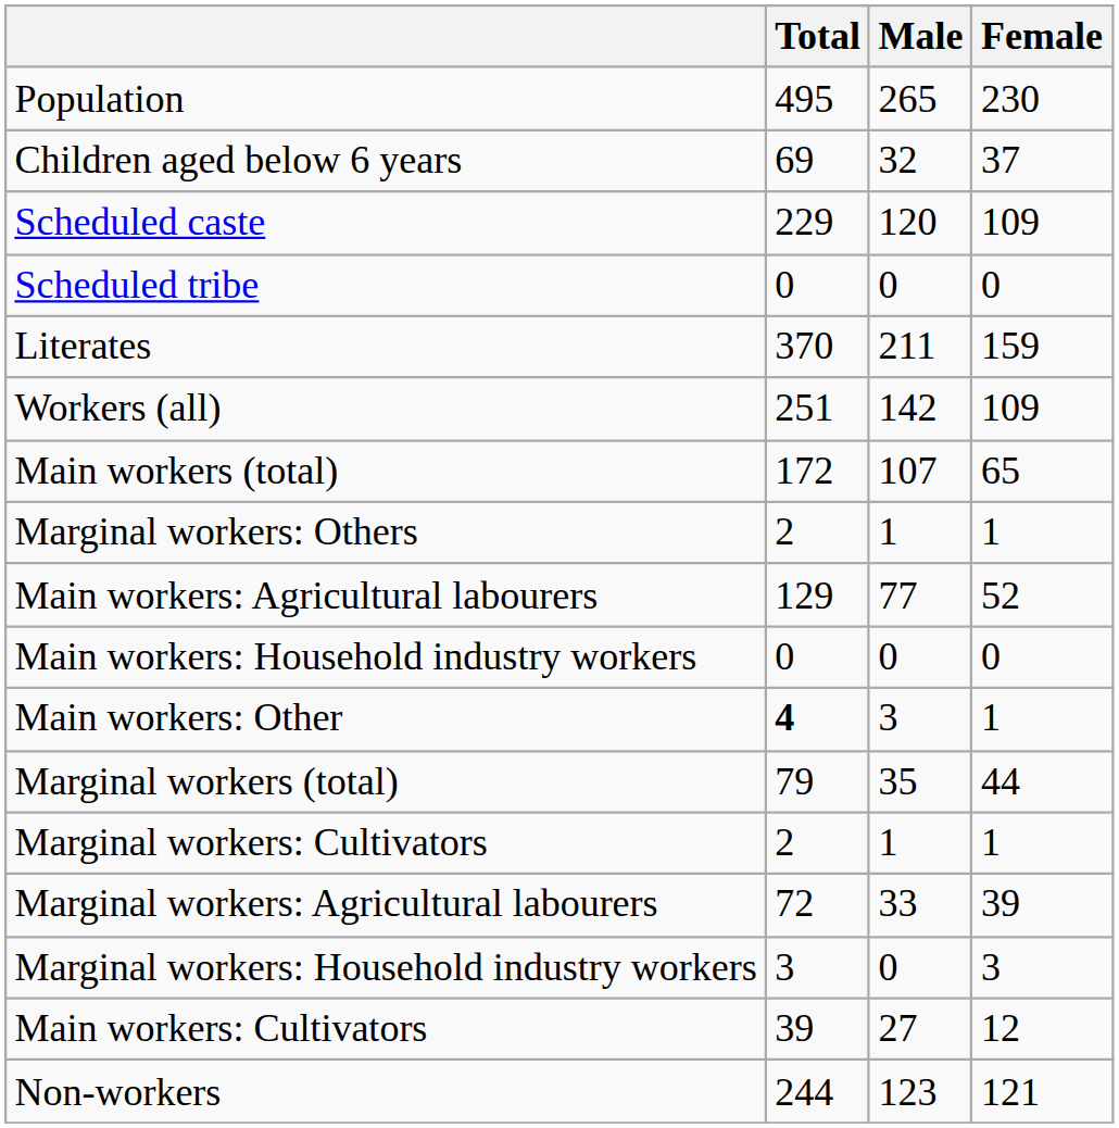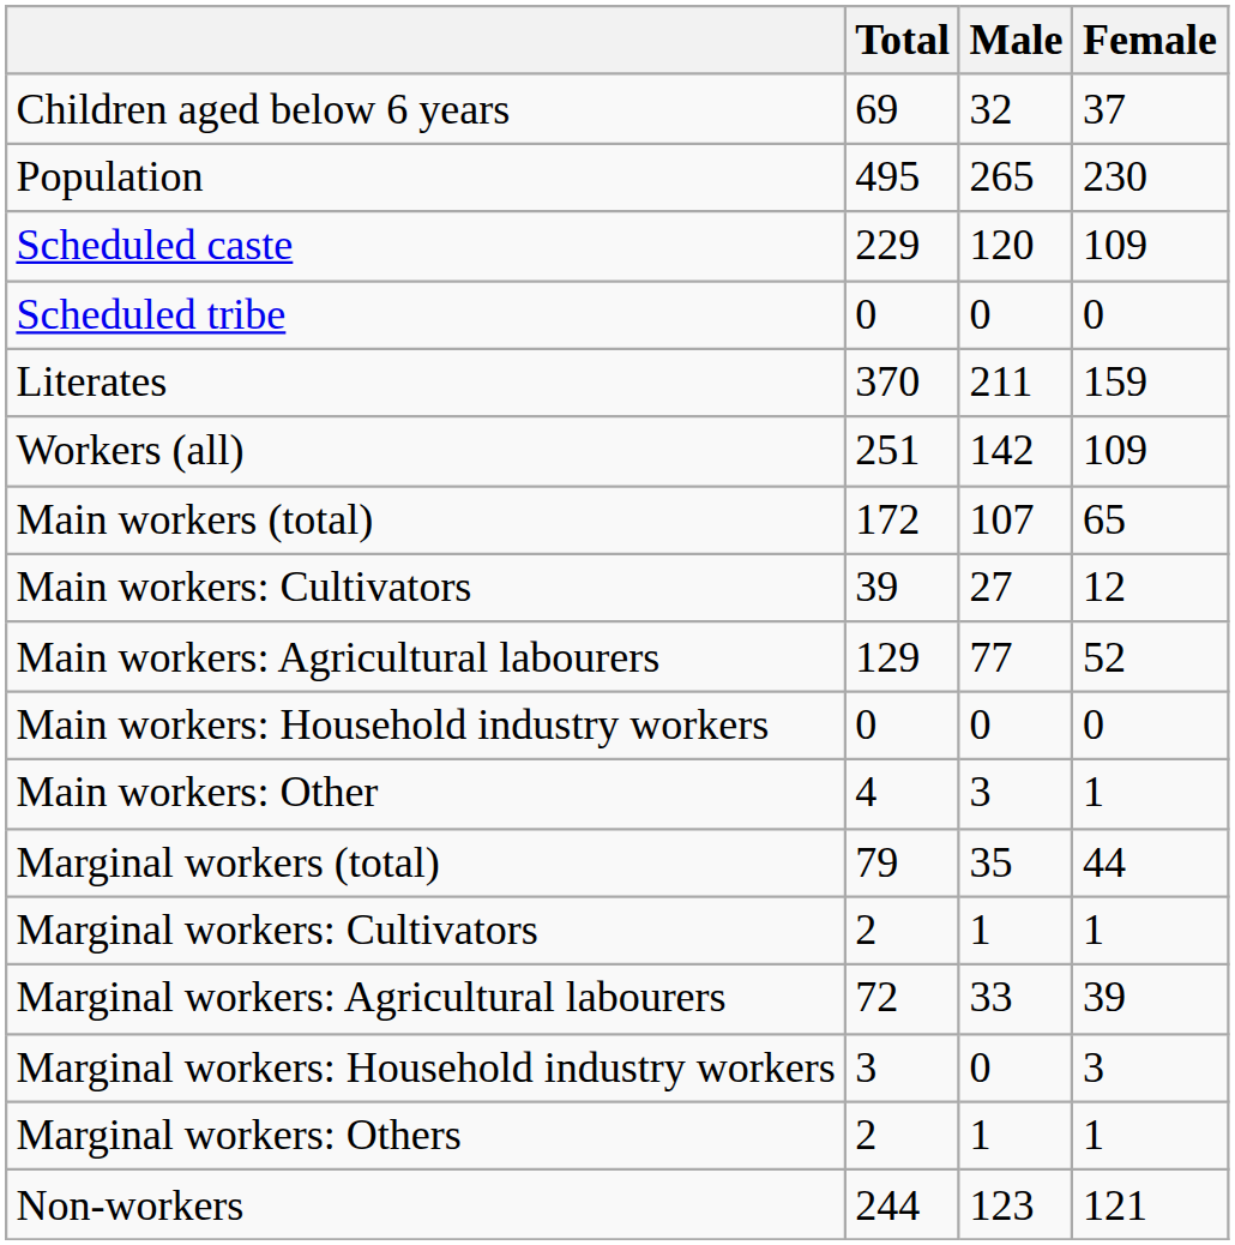rows swapped: Population <-> Children aged below 6 years
rows swapped: Main workers: Cultivators <-> Marginal workers: Others
Main workers: Other | Total: bold -> normal
